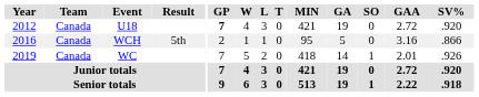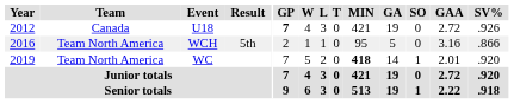U18 | SV%: .920 -> .926
WCH | Team: Canada -> Team North America
WC | Team: Canada -> Team North America
WC | MIN: normal -> bold
WC | SV%: .926 -> .920
